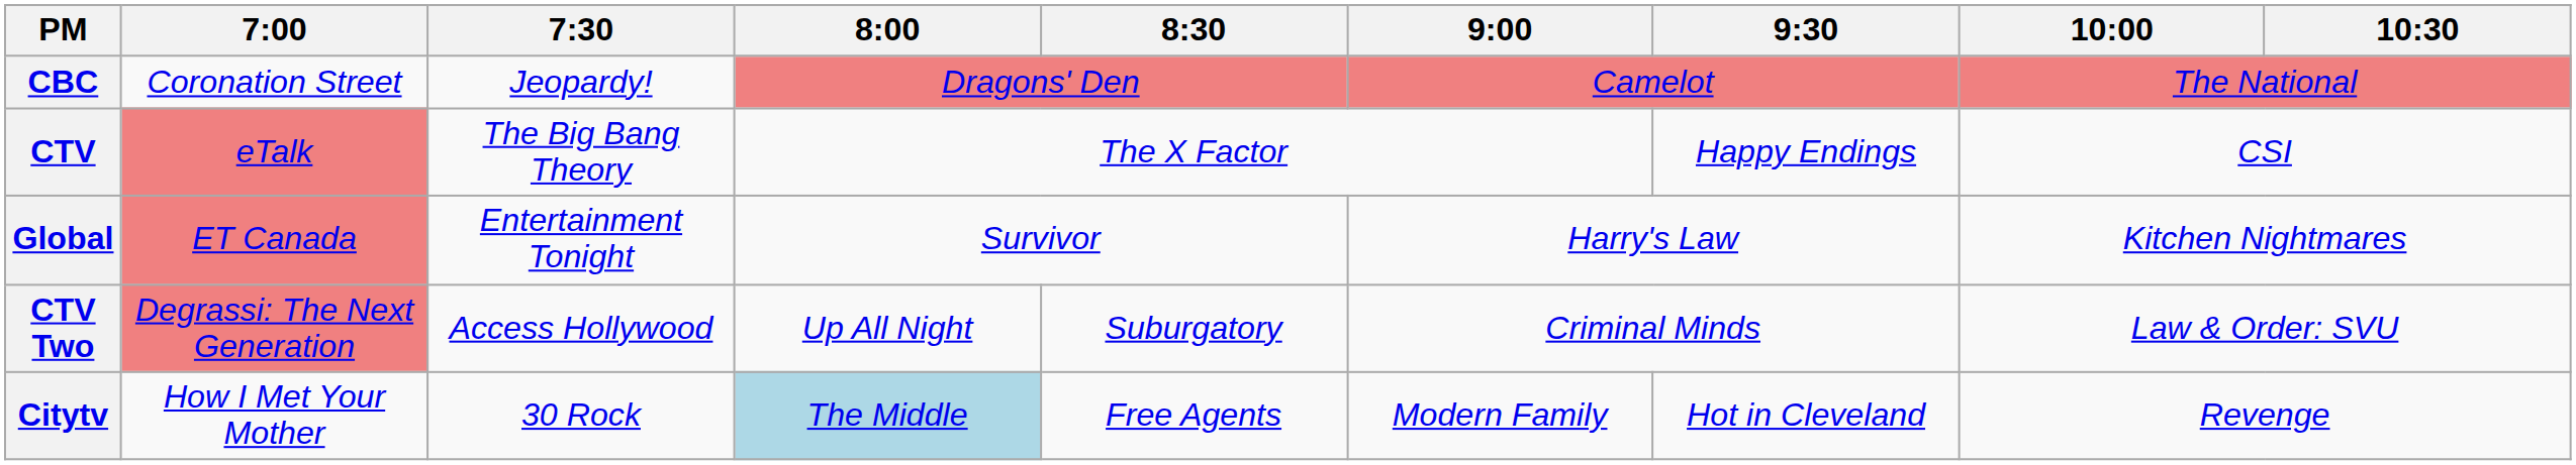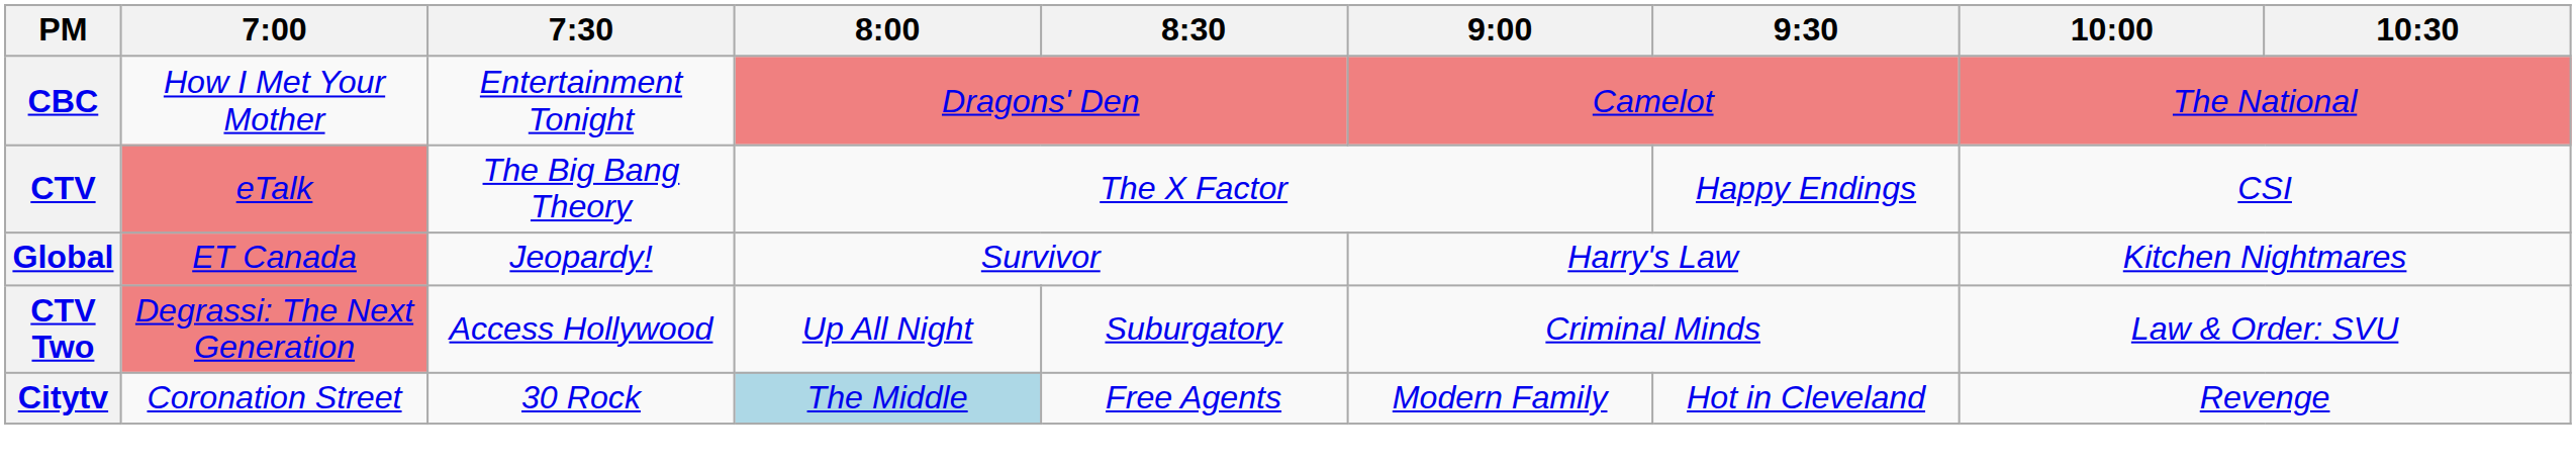CBC | 7:00: Coronation Street -> How I Met Your Mother
CBC | 7:30: Jeopardy! -> Entertainment Tonight
Global | 7:30: Entertainment Tonight -> Jeopardy!
Citytv | 7:00: How I Met Your Mother -> Coronation Street
